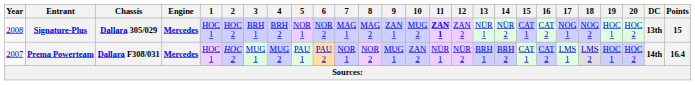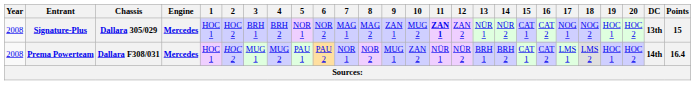Prema Powerteam | Year: 2007 -> 2008
